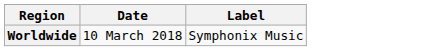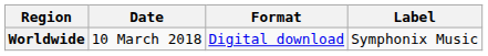+ column: Format | Digital download
